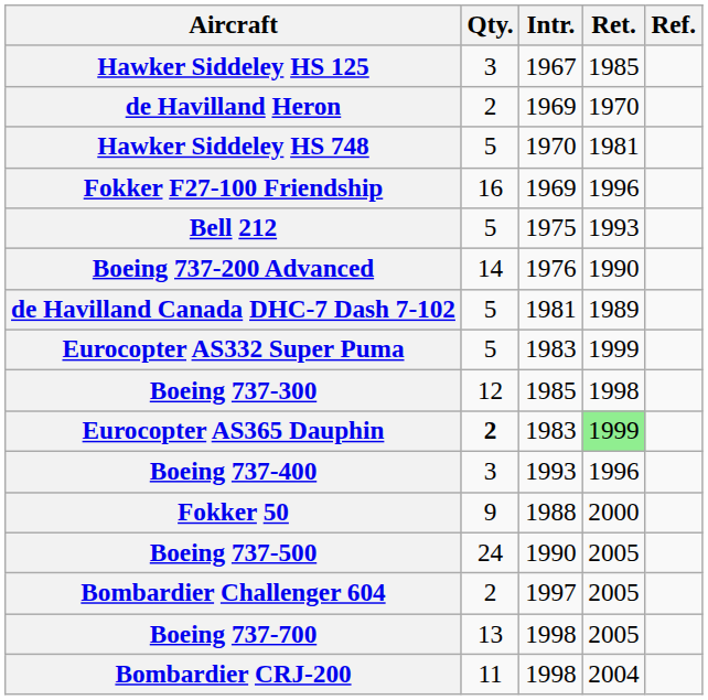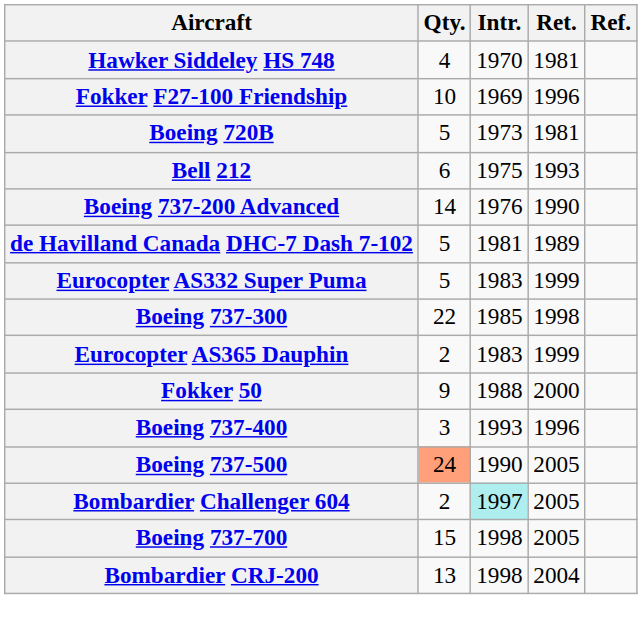- row: Hawker Siddeley HS 125 | 3 | 1967 | 1985
- row: de Havilland Heron | 2 | 1969 | 1970
Hawker Siddeley HS 748 | Qty.: 5 -> 4
Fokker F27-100 Friendship | Qty.: 16 -> 10
+ row: Boeing 720B | 5 | 1973 | 1981
Bell 212 | Qty.: 5 -> 6
Boeing 737-300 | Qty.: 12 -> 22
Eurocopter AS365 Dauphin | Qty.: bold -> normal
Eurocopter AS365 Dauphin | Ret.: lightgreen background -> no background
rows swapped: Fokker 50 <-> Boeing 737-400
Boeing 737-500 | Qty.: no background -> lightsalmon background
Bombardier Challenger 604 | Intr.: no background -> paleturquoise background
Boeing 737-700 | Qty.: 13 -> 15
Bombardier CRJ-200 | Qty.: 11 -> 13
